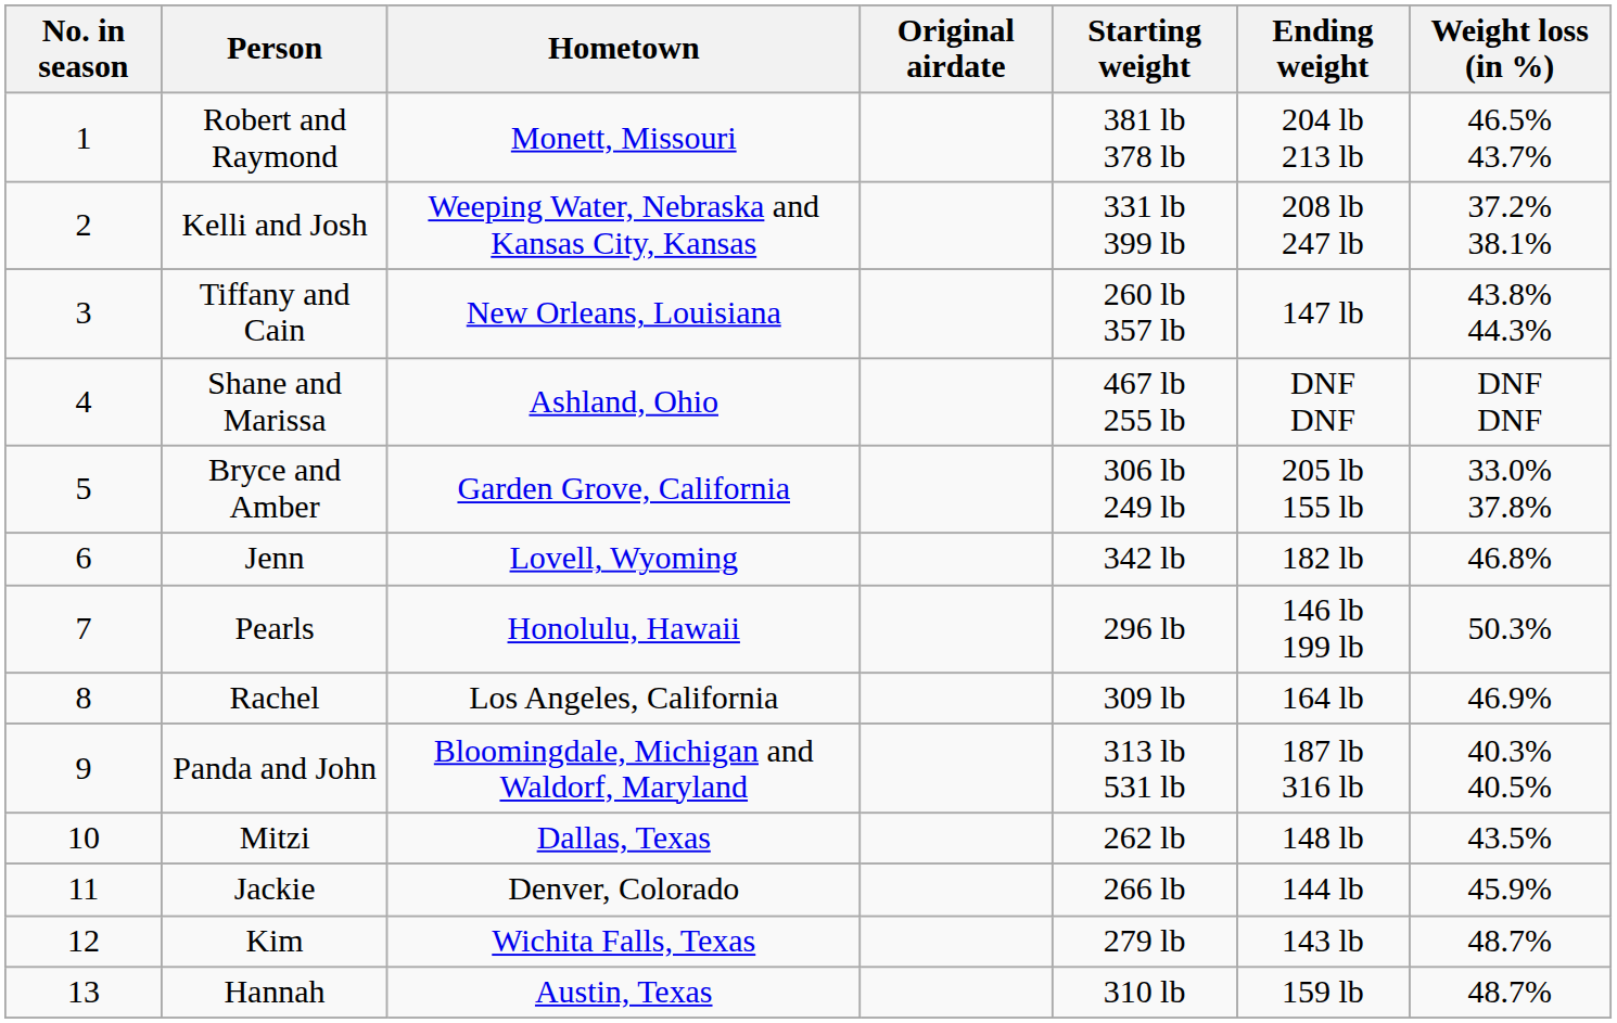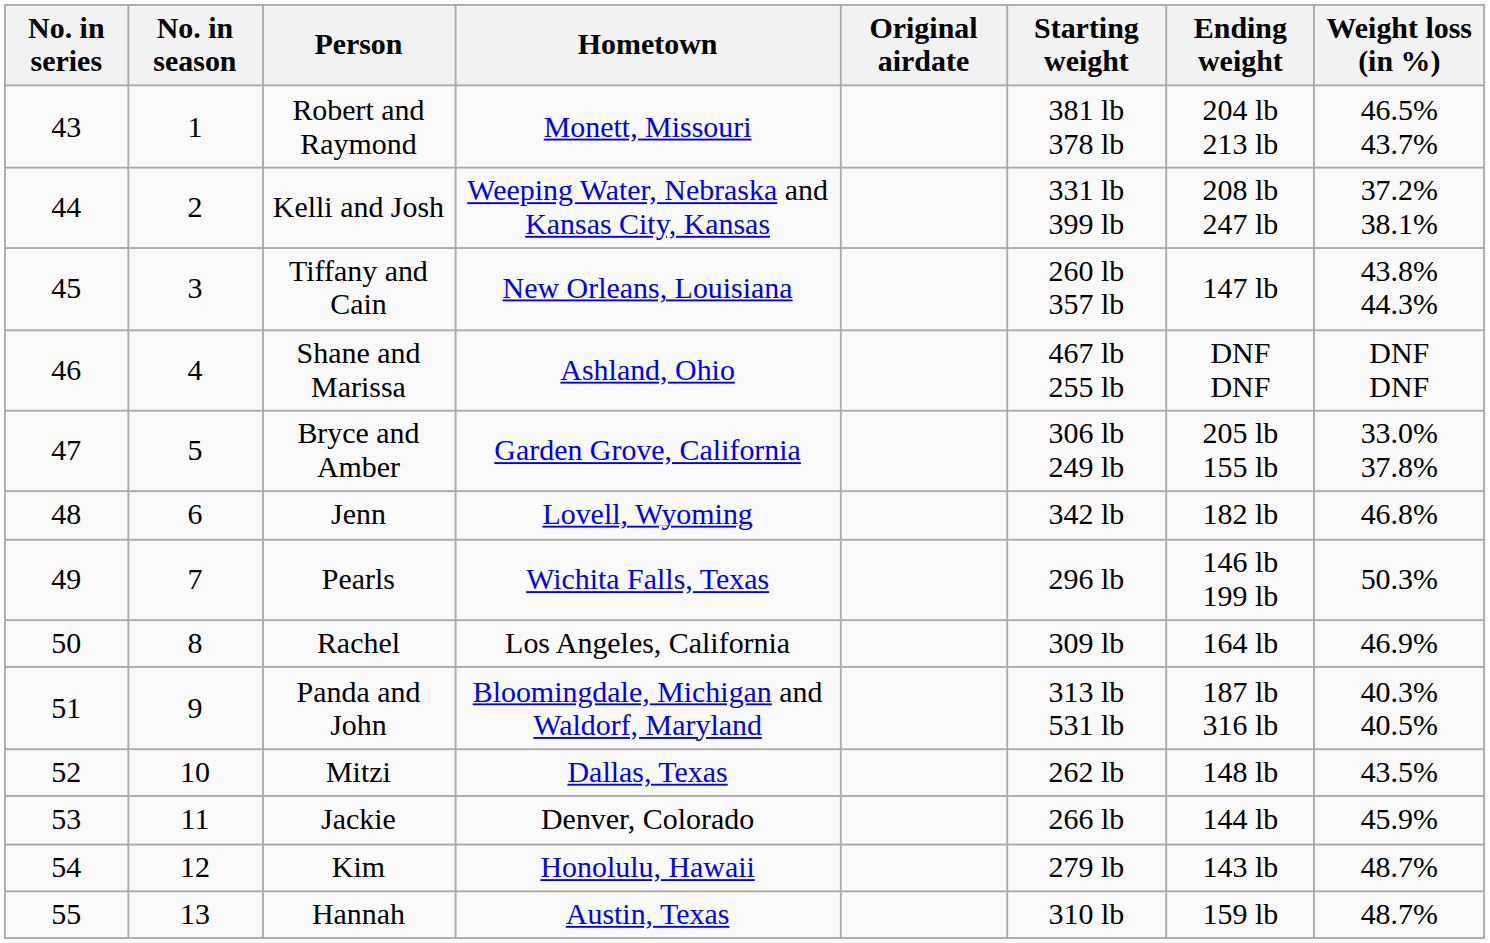+ column: No. in series | 43 | 44 | 45 | 46 | 47 | 48 | 49 | 50 | 51 | 52 | 53 | 54 | 55
Pearls | Hometown: Honolulu, Hawaii -> Wichita Falls, Texas
Kim | Hometown: Wichita Falls, Texas -> Honolulu, Hawaii
